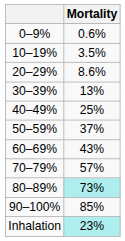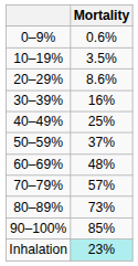30–39% | Mortality: 13% -> 16%
60–69% | Mortality: 43% -> 48%
80–89% | Mortality: paleturquoise background -> no background
